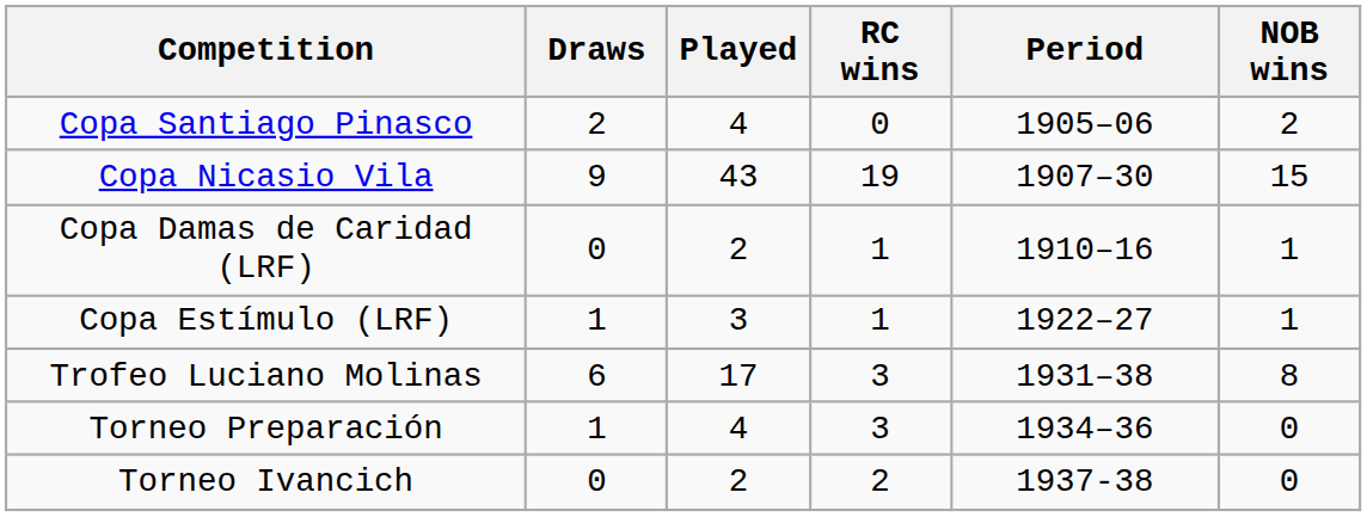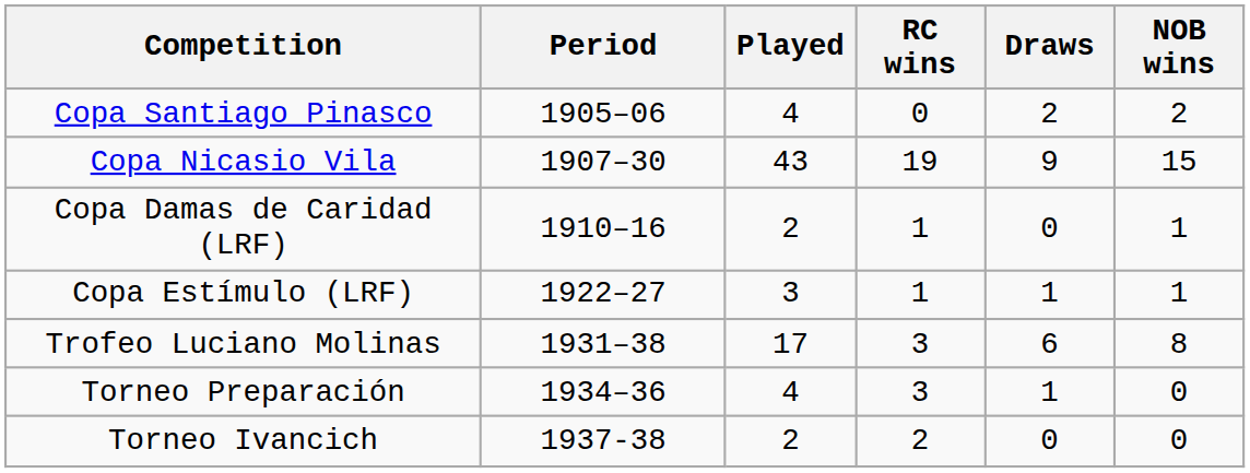columns swapped: Period <-> Draws
